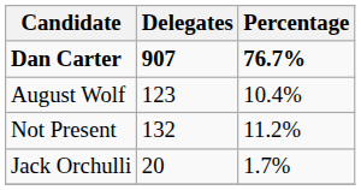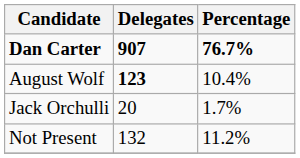August Wolf | Delegates: normal -> bold
rows swapped: Jack Orchulli <-> Not Present
